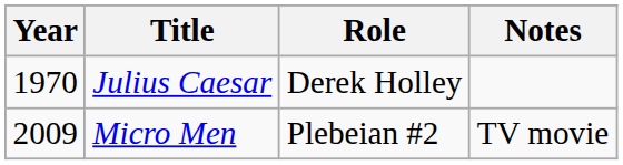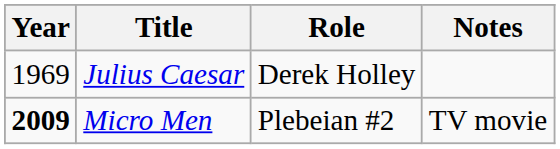Julius Caesar | Year: 1970 -> 1969
Micro Men | Year: normal -> bold
